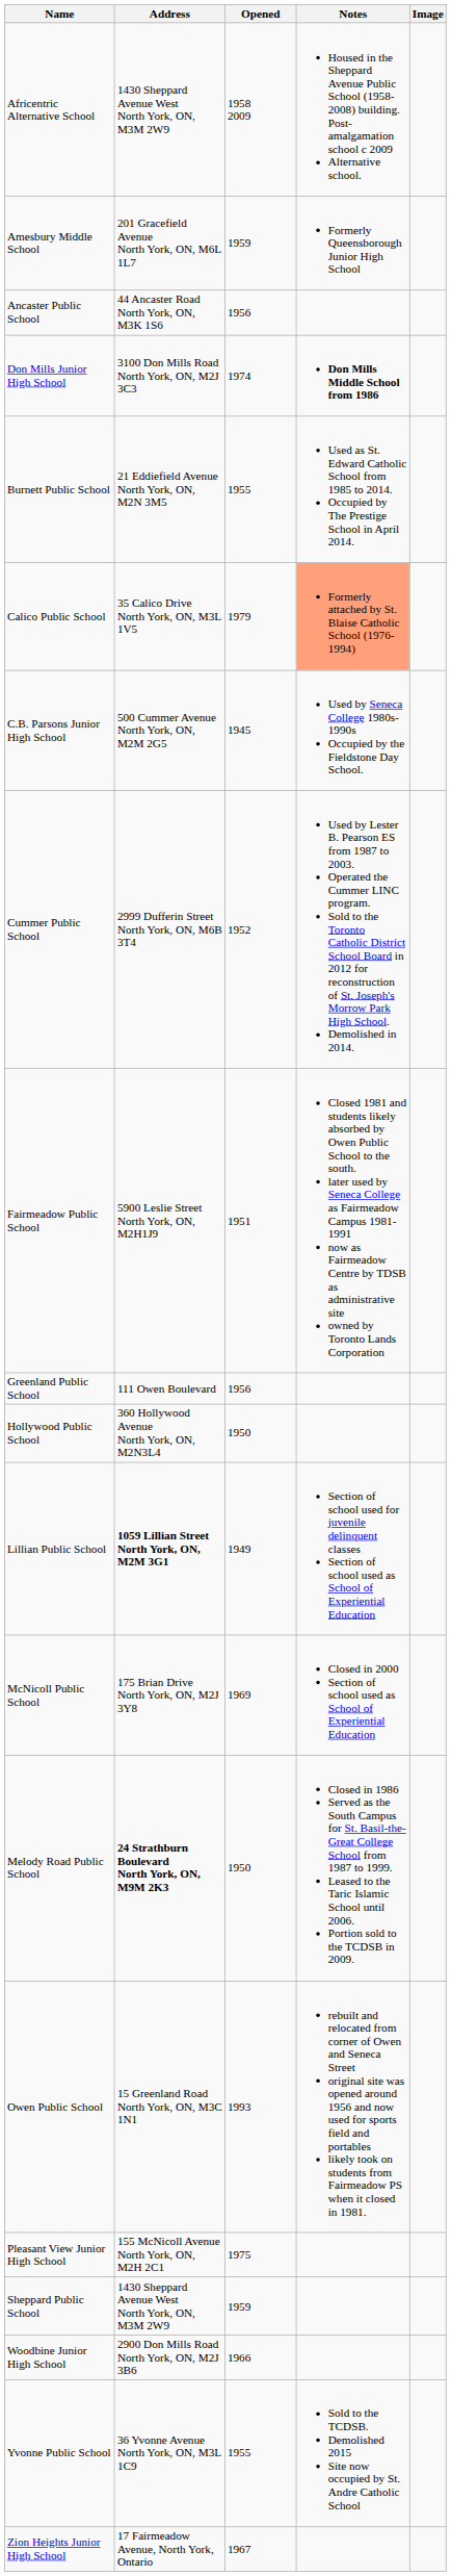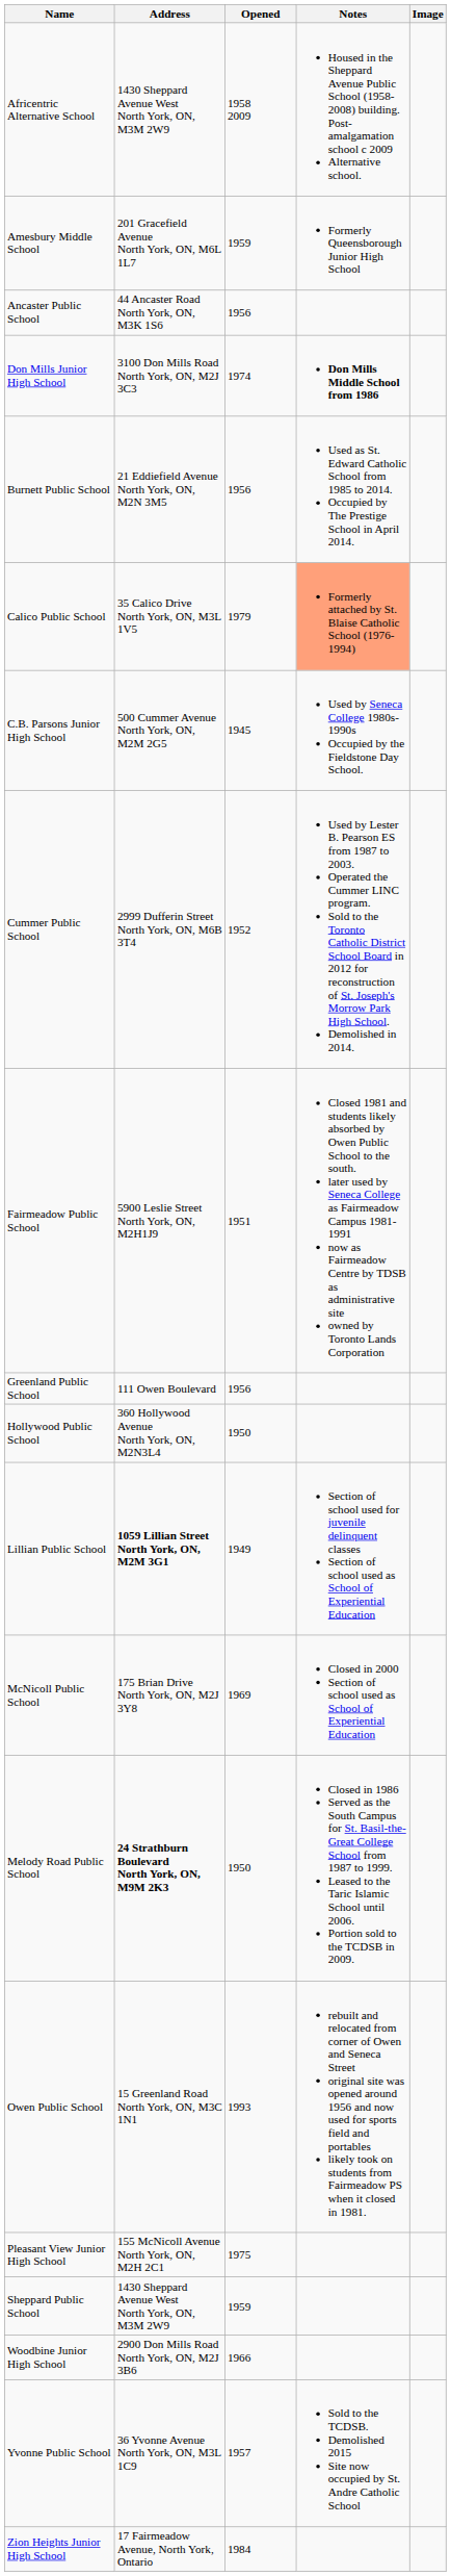Burnett Public School | Opened: 1955 -> 1956
Yvonne Public School | Opened: 1955 -> 1957
Zion Heights Junior High School | Opened: 1967 -> 1984
